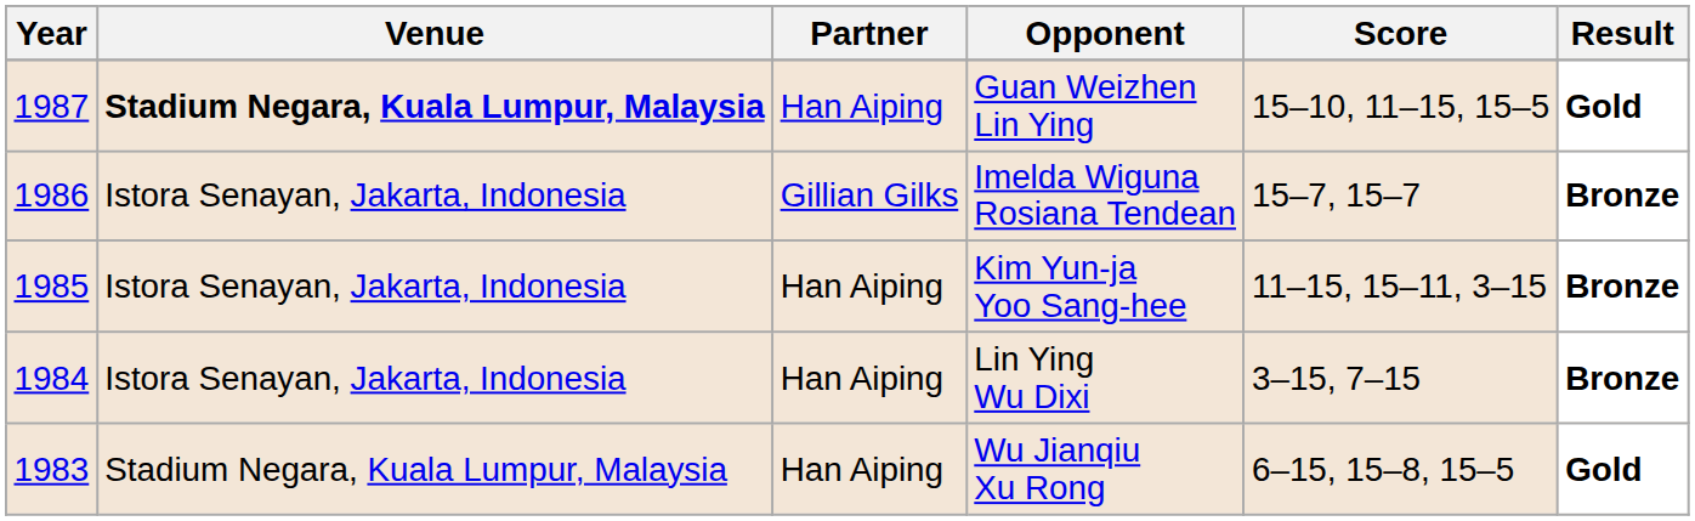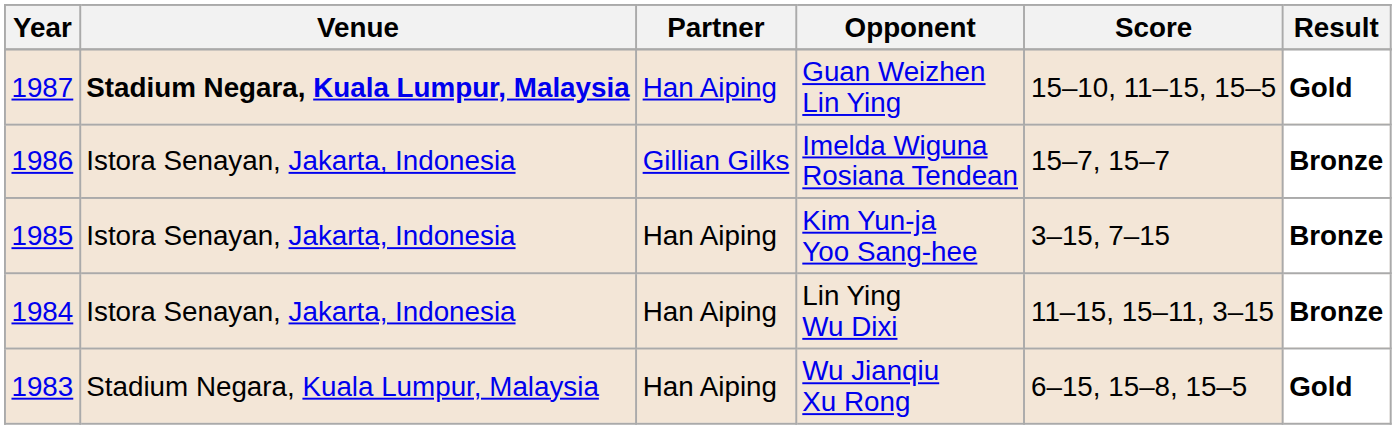Kim Yun-ja Yoo Sang-hee | Score: 11–15, 15–11, 3–15 -> 3–15, 7–15
Lin Ying Wu Dixi | Score: 3–15, 7–15 -> 11–15, 15–11, 3–15
